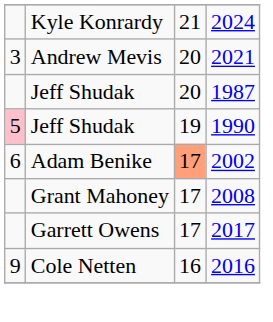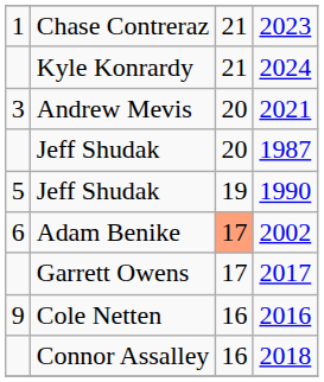+ row: 1 | Chase Contreraz | 21 | 2023
Jeff Shudak / 1990 | column 1: pink background -> no background
- row: Grant Mahoney | 17 | 2008
+ row: Connor Assalley | 16 | 2018
